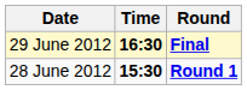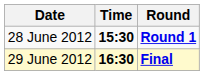rows swapped: 28 June 2012 <-> 29 June 2012
